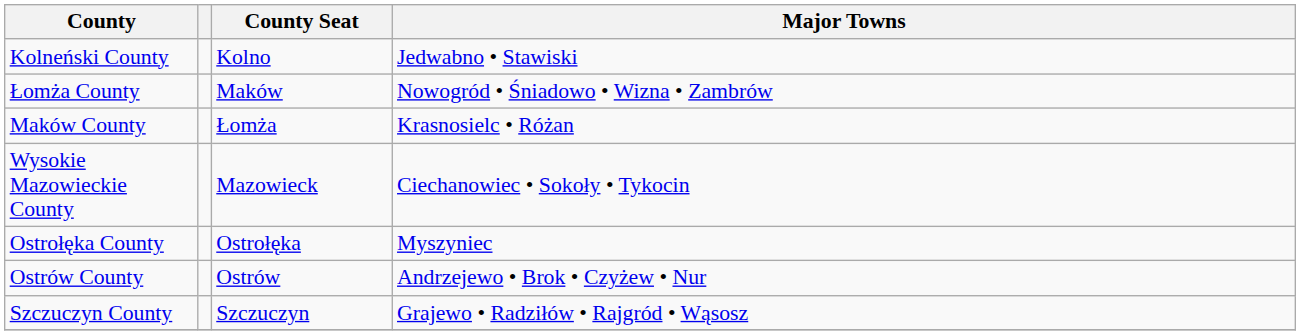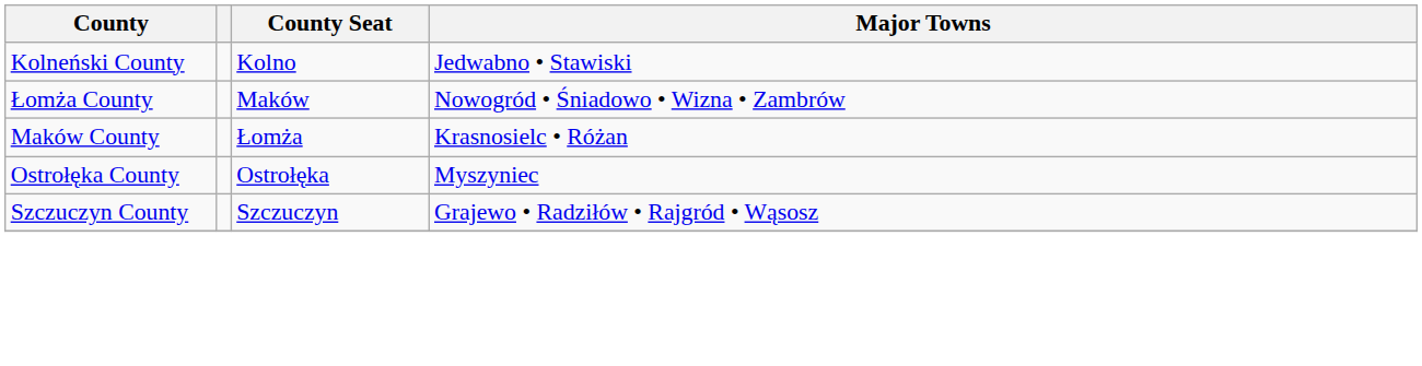- row: Wysokie Mazowieckie County | Mazowieck | Ciechanowiec • Sokoły • Tykocin
- row: Ostrów County | Ostrów | Andrzejewo • Brok • Czyżew • Nur
